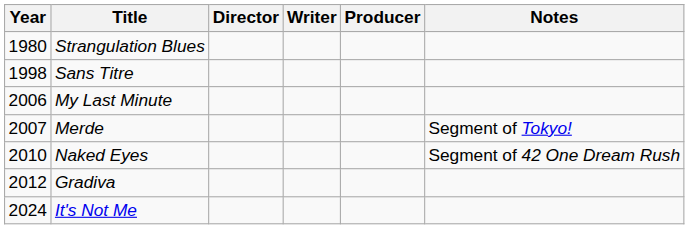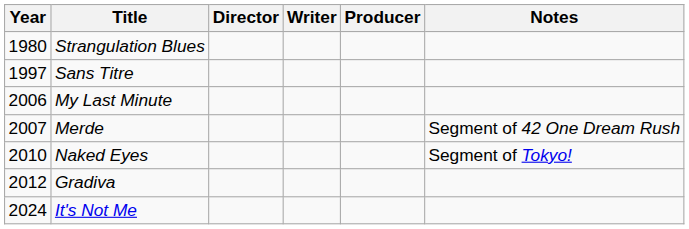Sans Titre | Year: 1998 -> 1997
Merde | Notes: Segment of Tokyo! -> Segment of 42 One Dream Rush
Naked Eyes | Notes: Segment of 42 One Dream Rush -> Segment of Tokyo!
